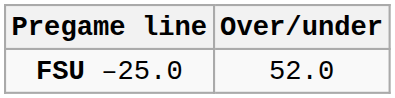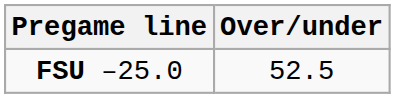FSU –25.0 | Over/under: 52.0 -> 52.5
